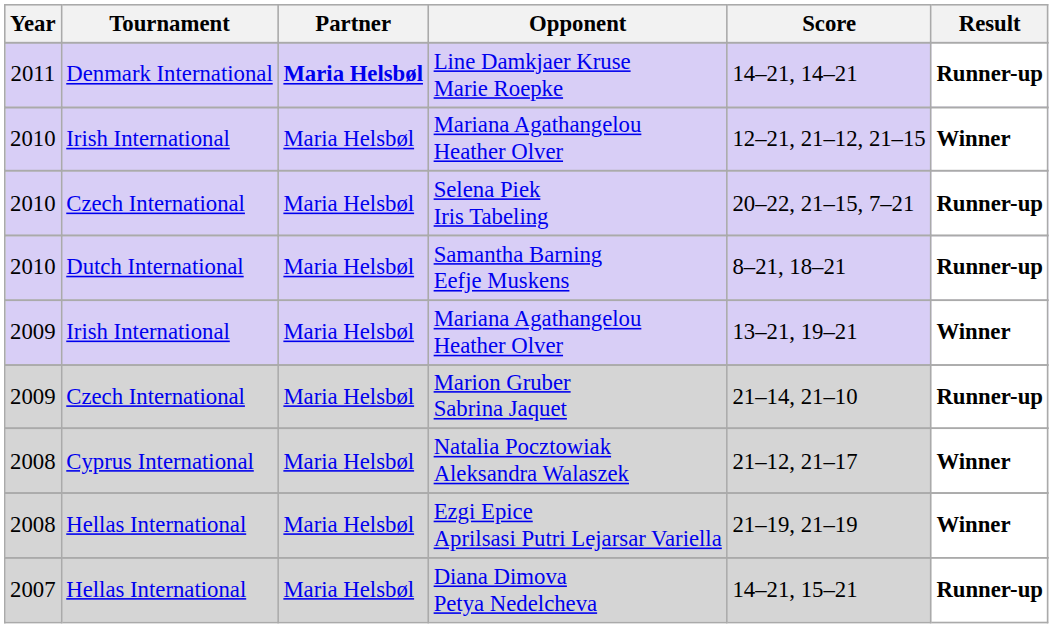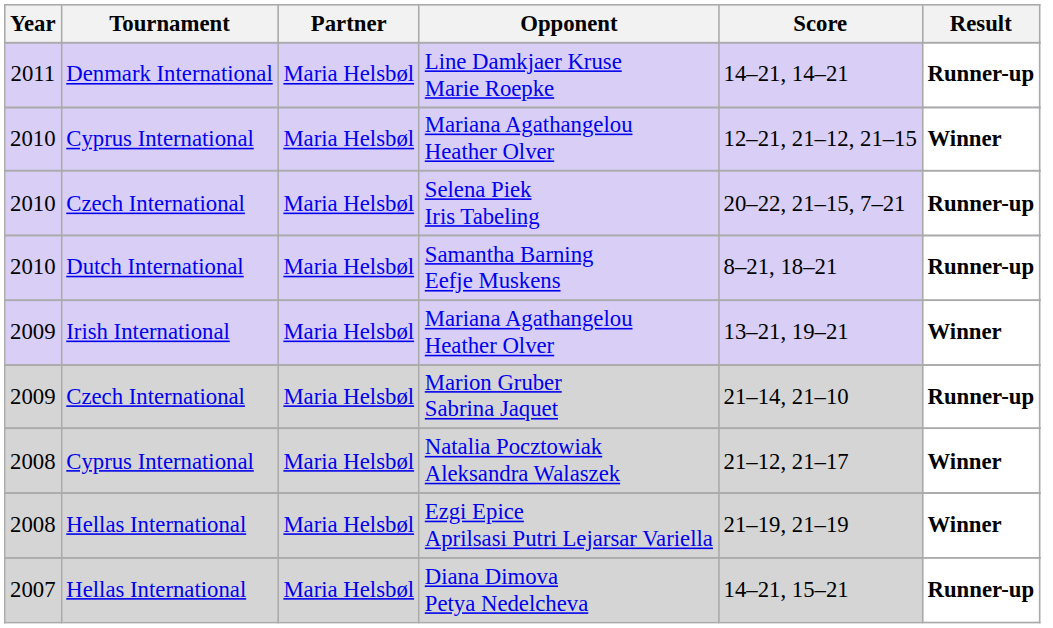Line Damkjaer Kruse Marie Roepke | Partner: bold -> normal
2010 / Mariana Agathangelou Heather Olver | Tournament: Irish International -> Cyprus International
